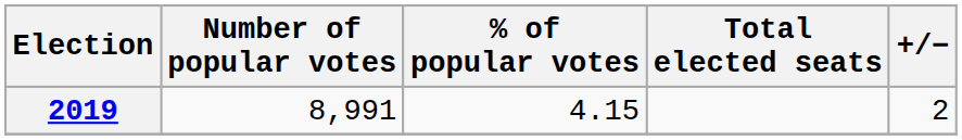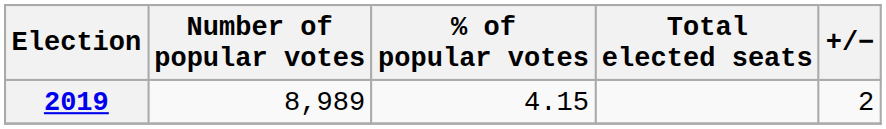2019 | Number of popular votes: 8,991 -> 8,989
